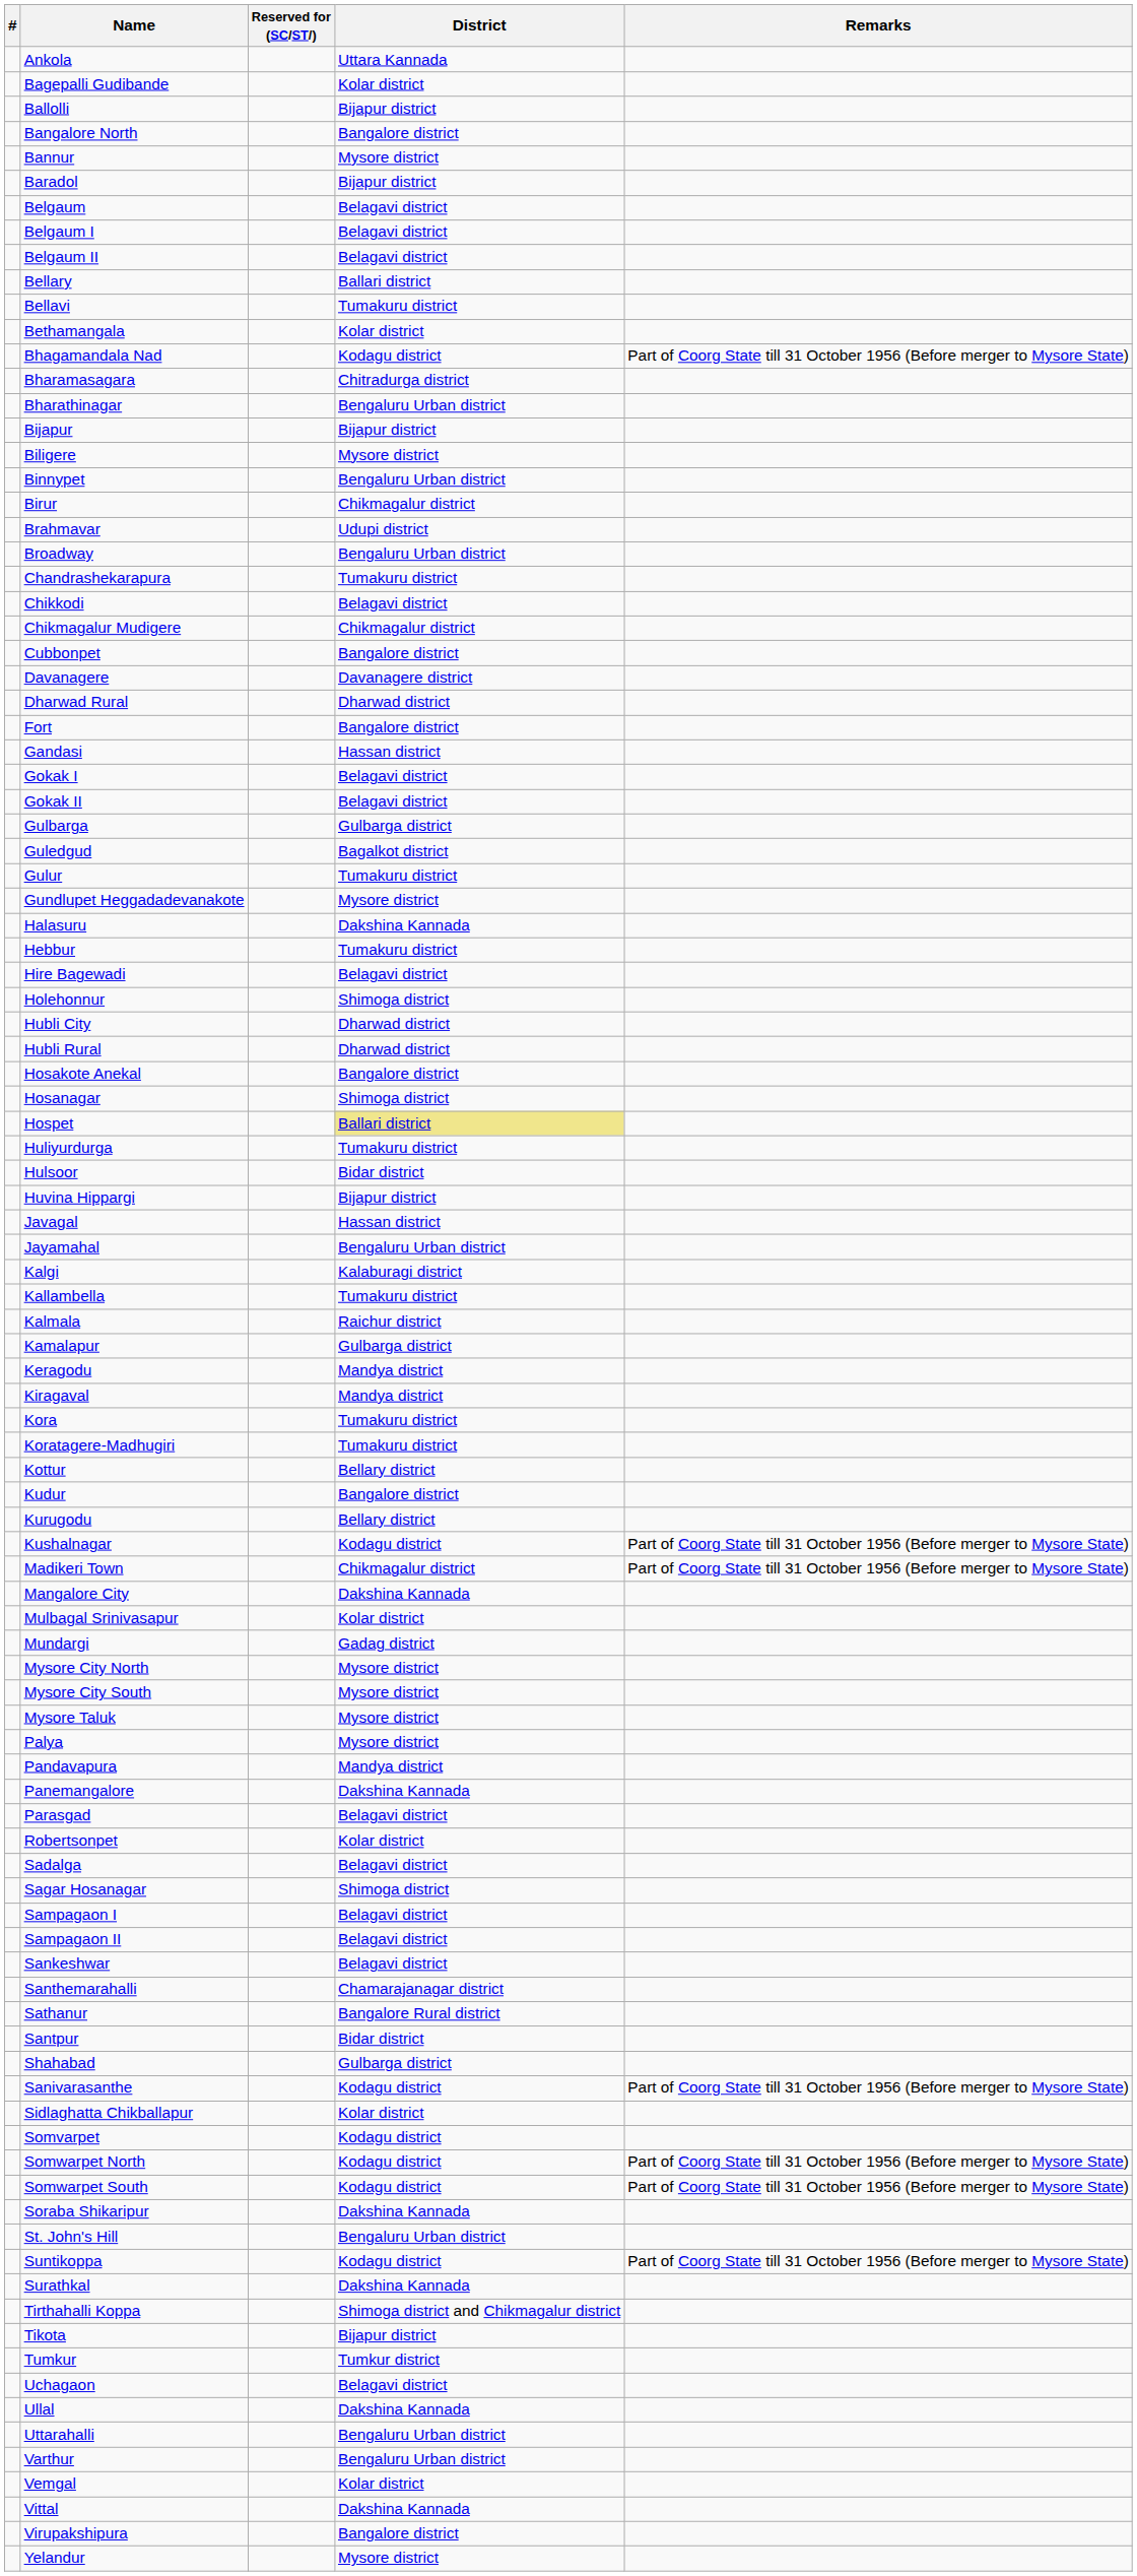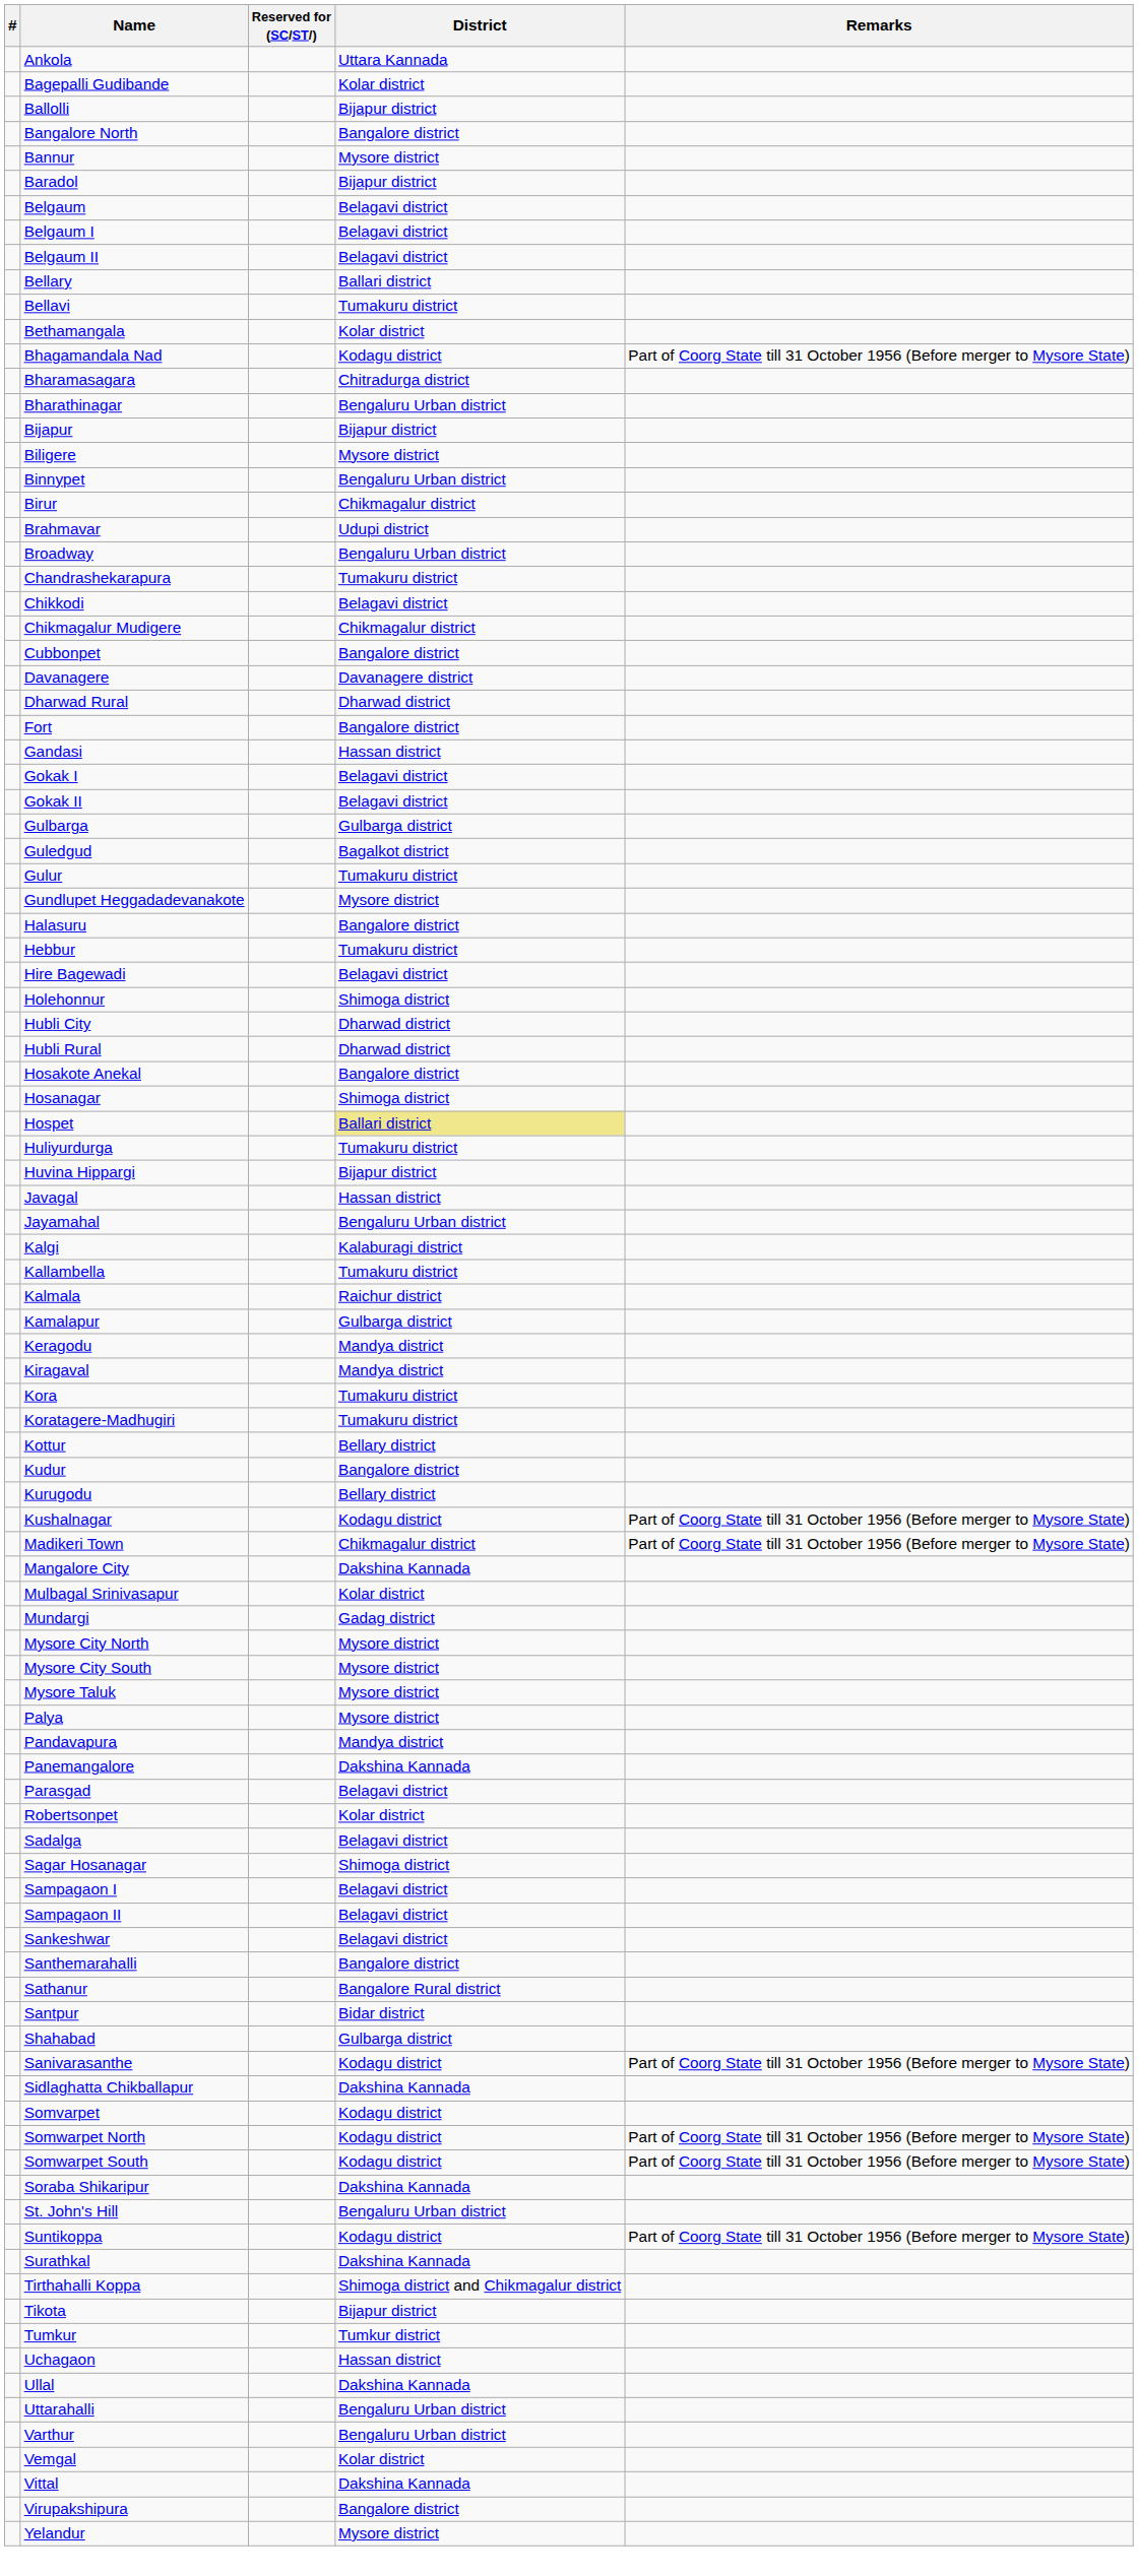Halasuru | District: Dakshina Kannada -> Bangalore district
- row: Hulsoor | Bidar district
Santhemarahalli | District: Chamarajanagar district -> Bangalore district
Sidlaghatta Chikballapur | District: Kolar district -> Dakshina Kannada
Uchagaon | District: Belagavi district -> Hassan district
